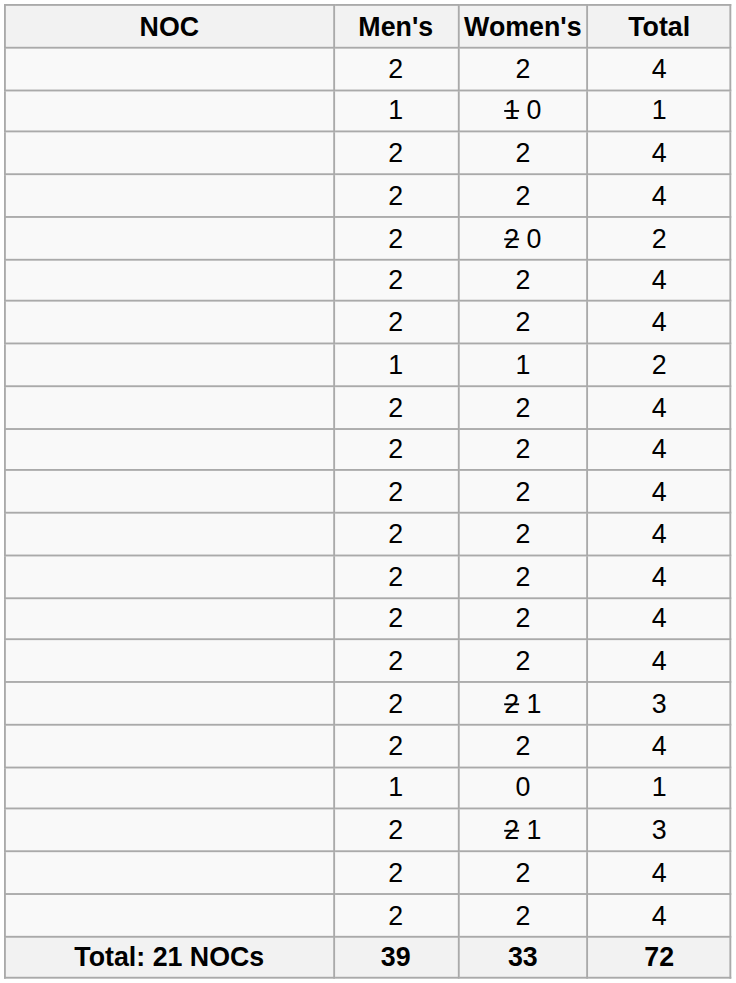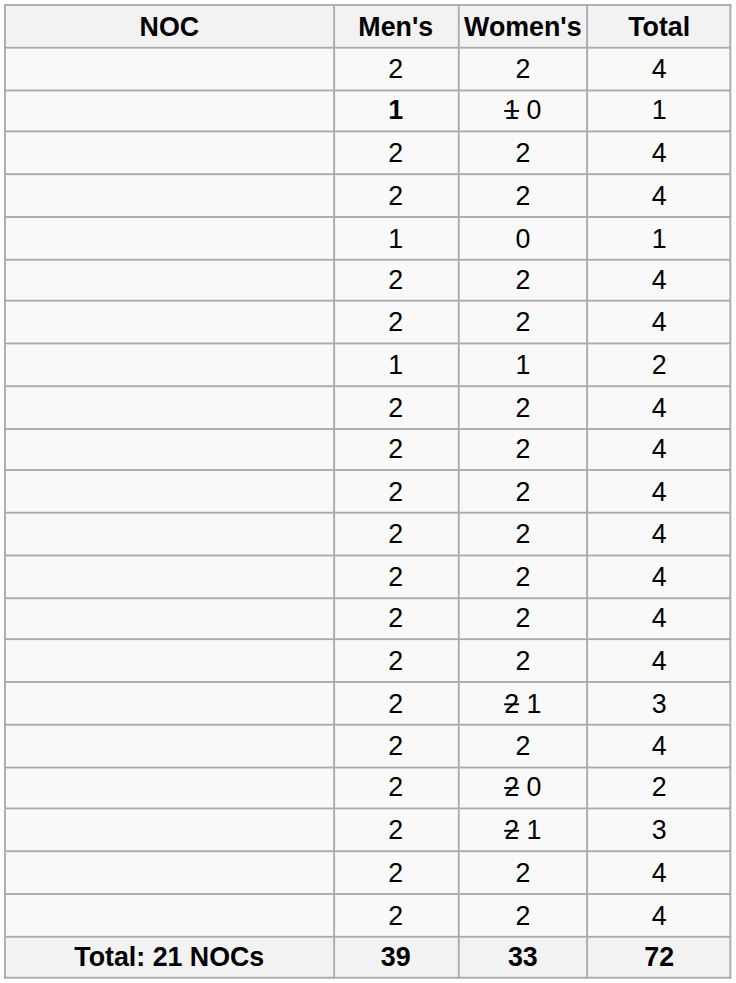1 0 | Men's: normal -> bold
rows swapped: 0 <-> 2 0
